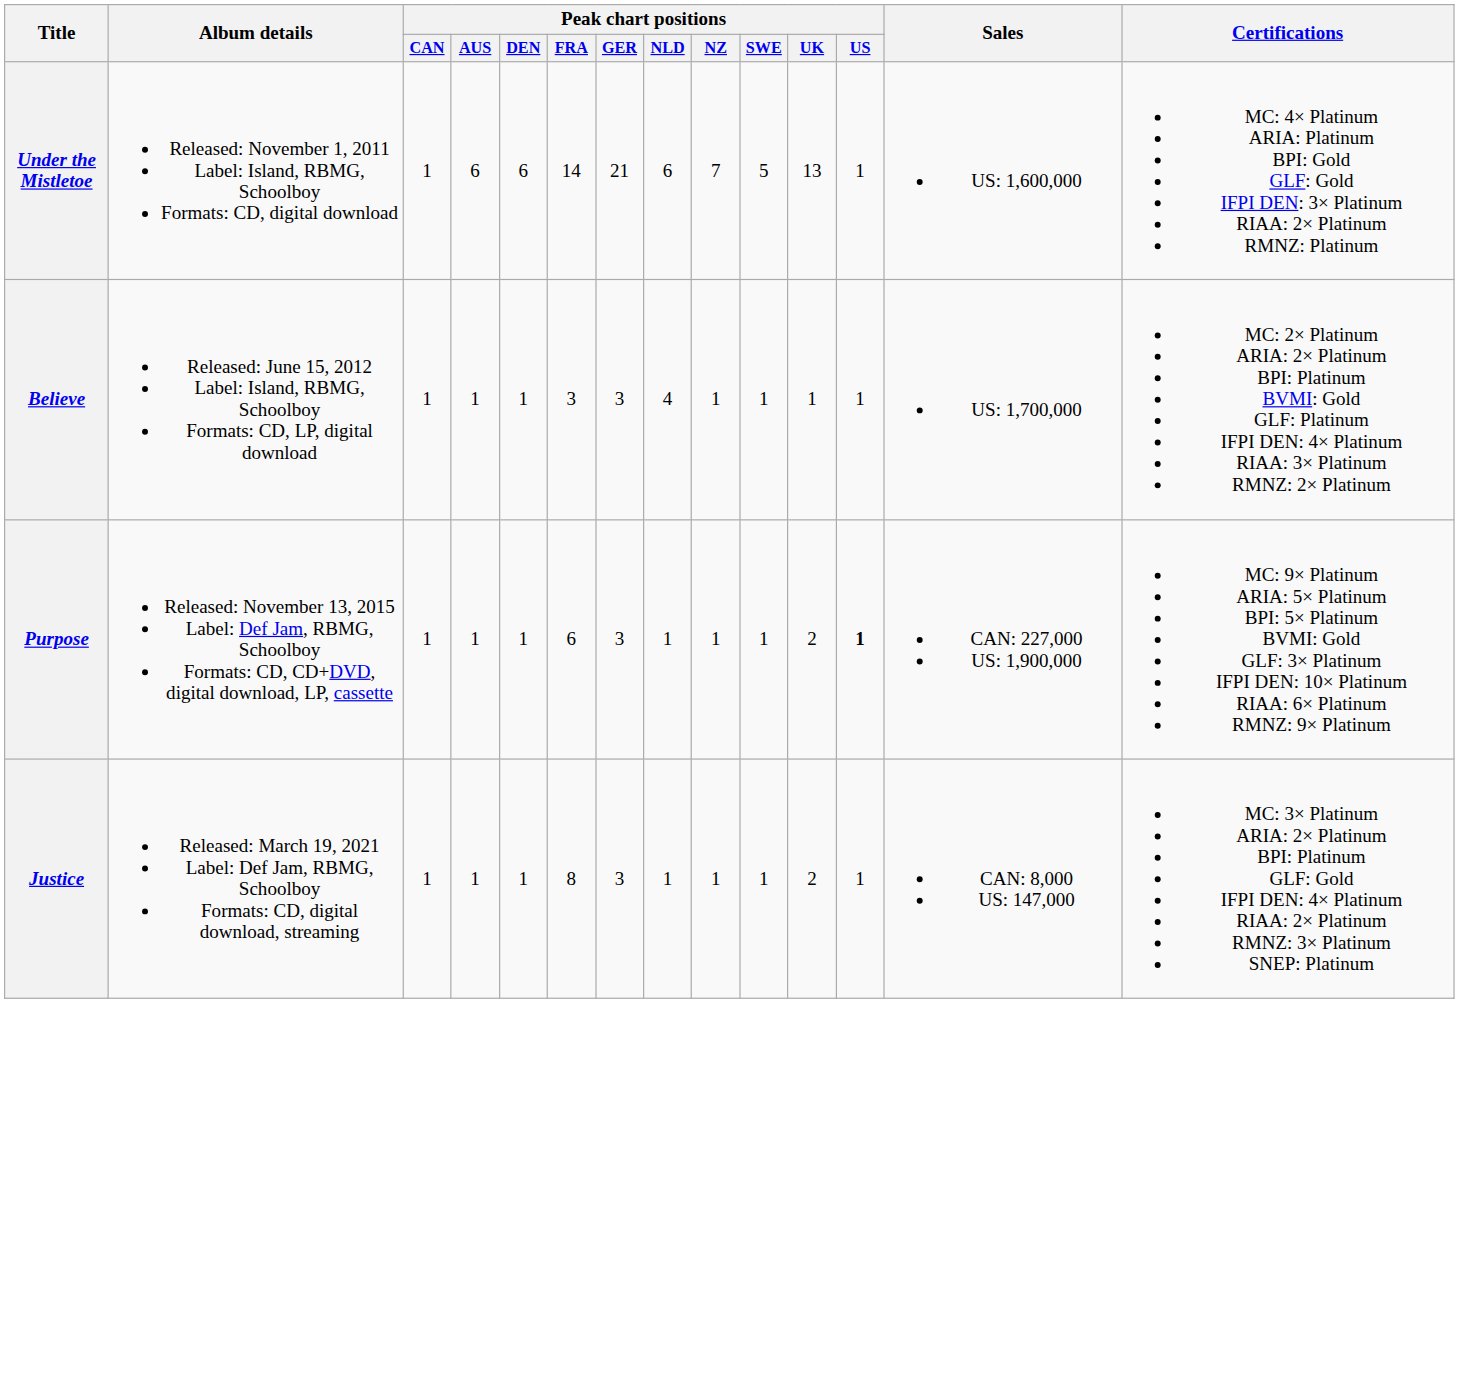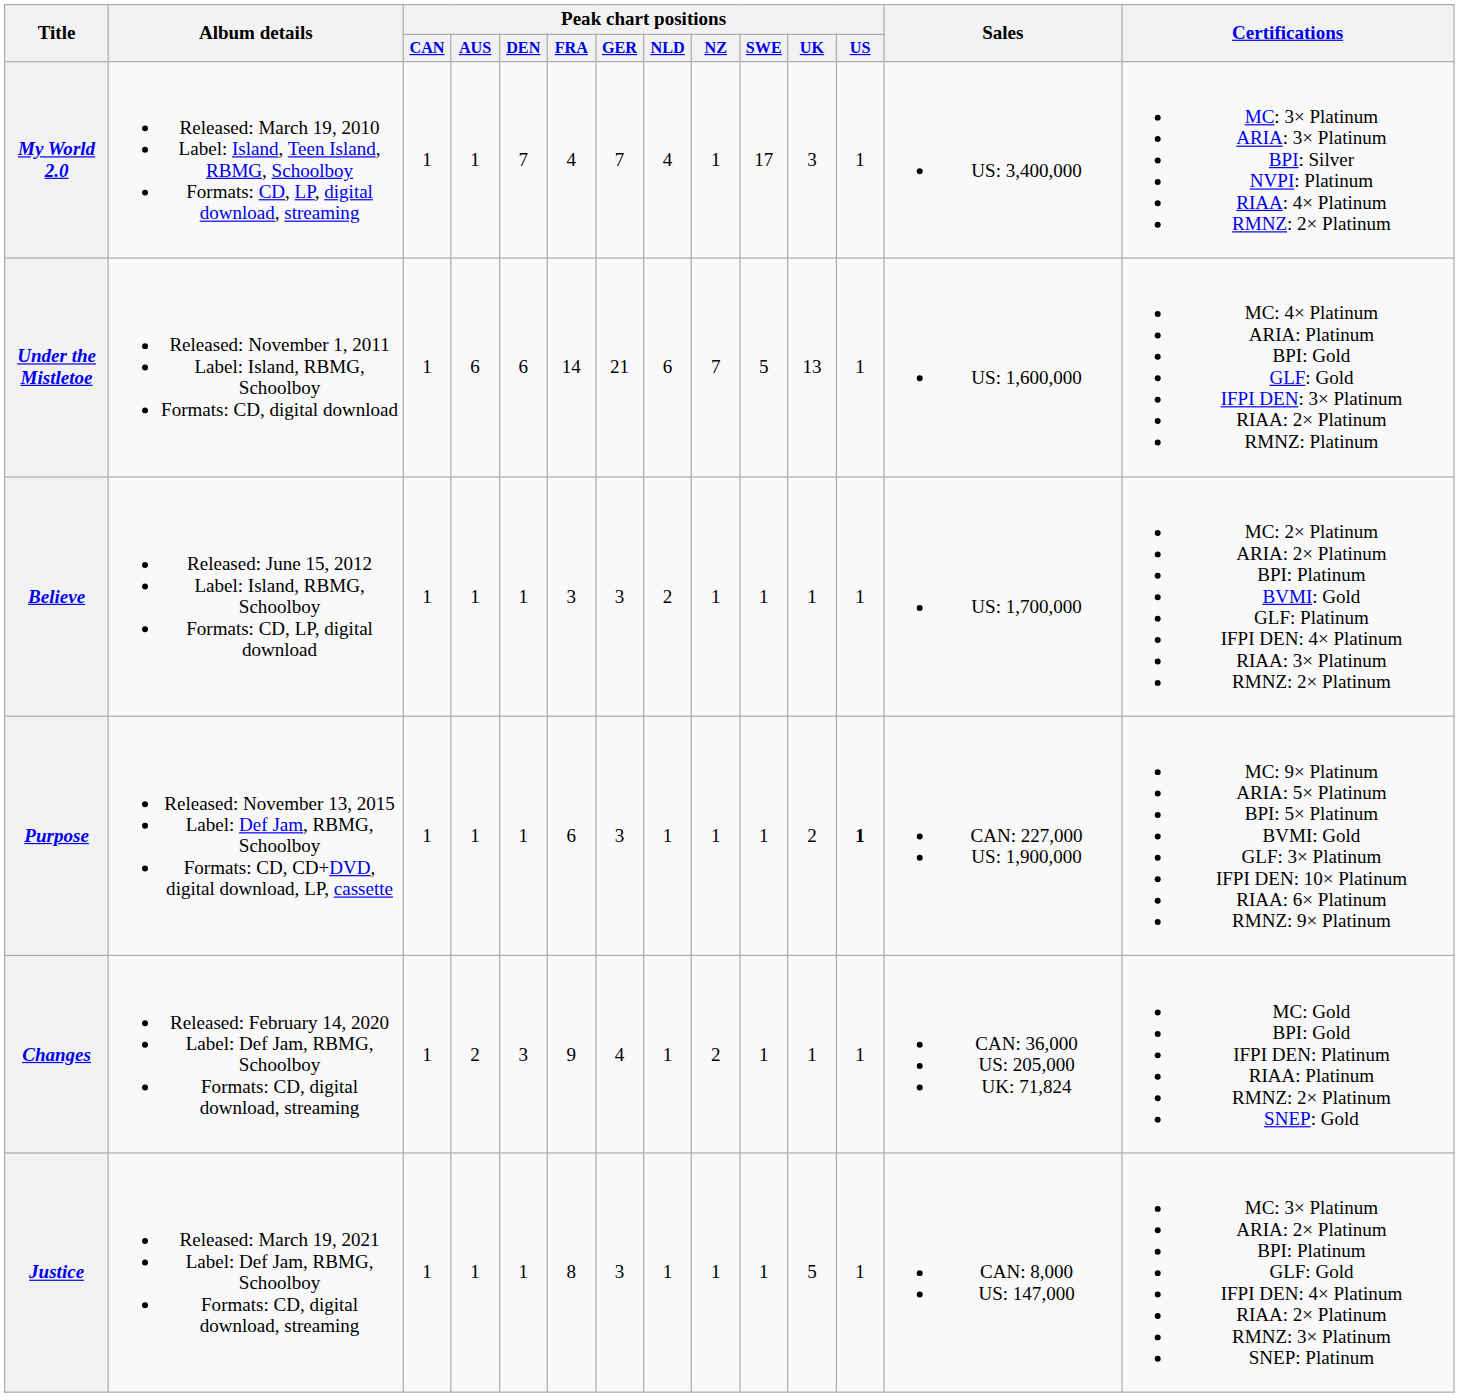+ row: My World 2.0 | Released: March 19, 2010 Label: Island, Teen Island, RBMG, Schoolboy Formats: CD, LP, digital download, streaming | 1 | 1 | 7 | 4 | 7 | 4 | 1 | 17 | 3 | 1 | US: 3,400,000 | MC: 3× Platinum ARIA: 3× Platinum BPI: Silver NVPI: Platinum RIAA: 4× Platinum RMNZ: 2× Platinum
Believe | Peak chart positions / NLD: 4 -> 2
+ row: Changes | Released: February 14, 2020 Label: Def Jam, RBMG, Schoolboy Formats: CD, digital download, streaming | 1 | 2 | 3 | 9 | 4 | 1 | 2 | 1 | 1 | 1 | CAN: 36,000 US: 205,000 UK: 71,824 | MC: Gold BPI: Gold IFPI DEN: Platinum RIAA: Platinum RMNZ: 2× Platinum SNEP: Gold
Justice | Peak chart positions / UK: 2 -> 5
